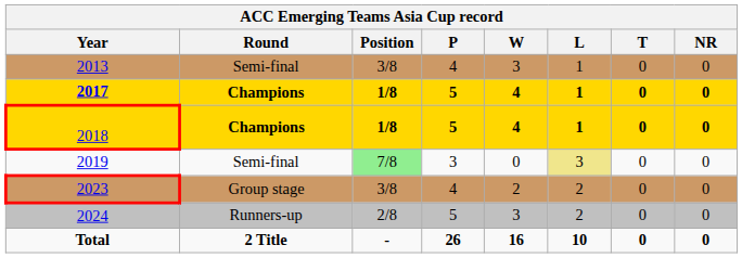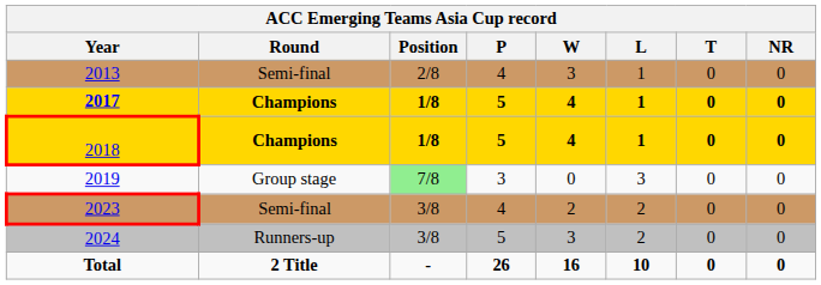2013 | Position: 3/8 -> 2/8
2019 | Round: Semi-final -> Group stage
2019 | L: khaki background -> no background
2023 | Round: Group stage -> Semi-final
2024 | Position: 2/8 -> 3/8
